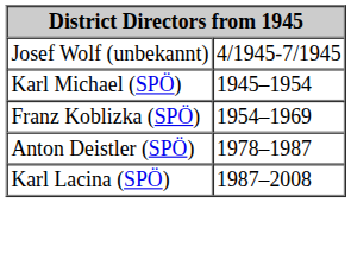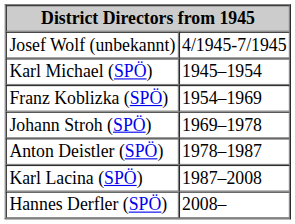+ row: Johann Stroh (SPÖ) | 1969–1978
+ row: Hannes Derfler (SPÖ) | 2008–
